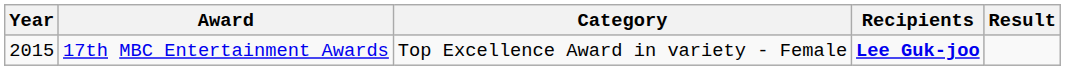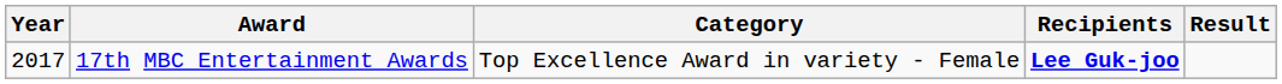17th MBC Entertainment Awards | Year: 2015 -> 2017
